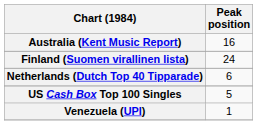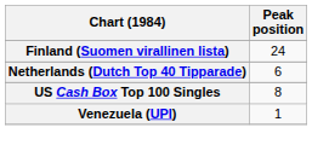- row: Australia (Kent Music Report) | 16
US Cash Box Top 100 Singles | Peak position: 5 -> 8
